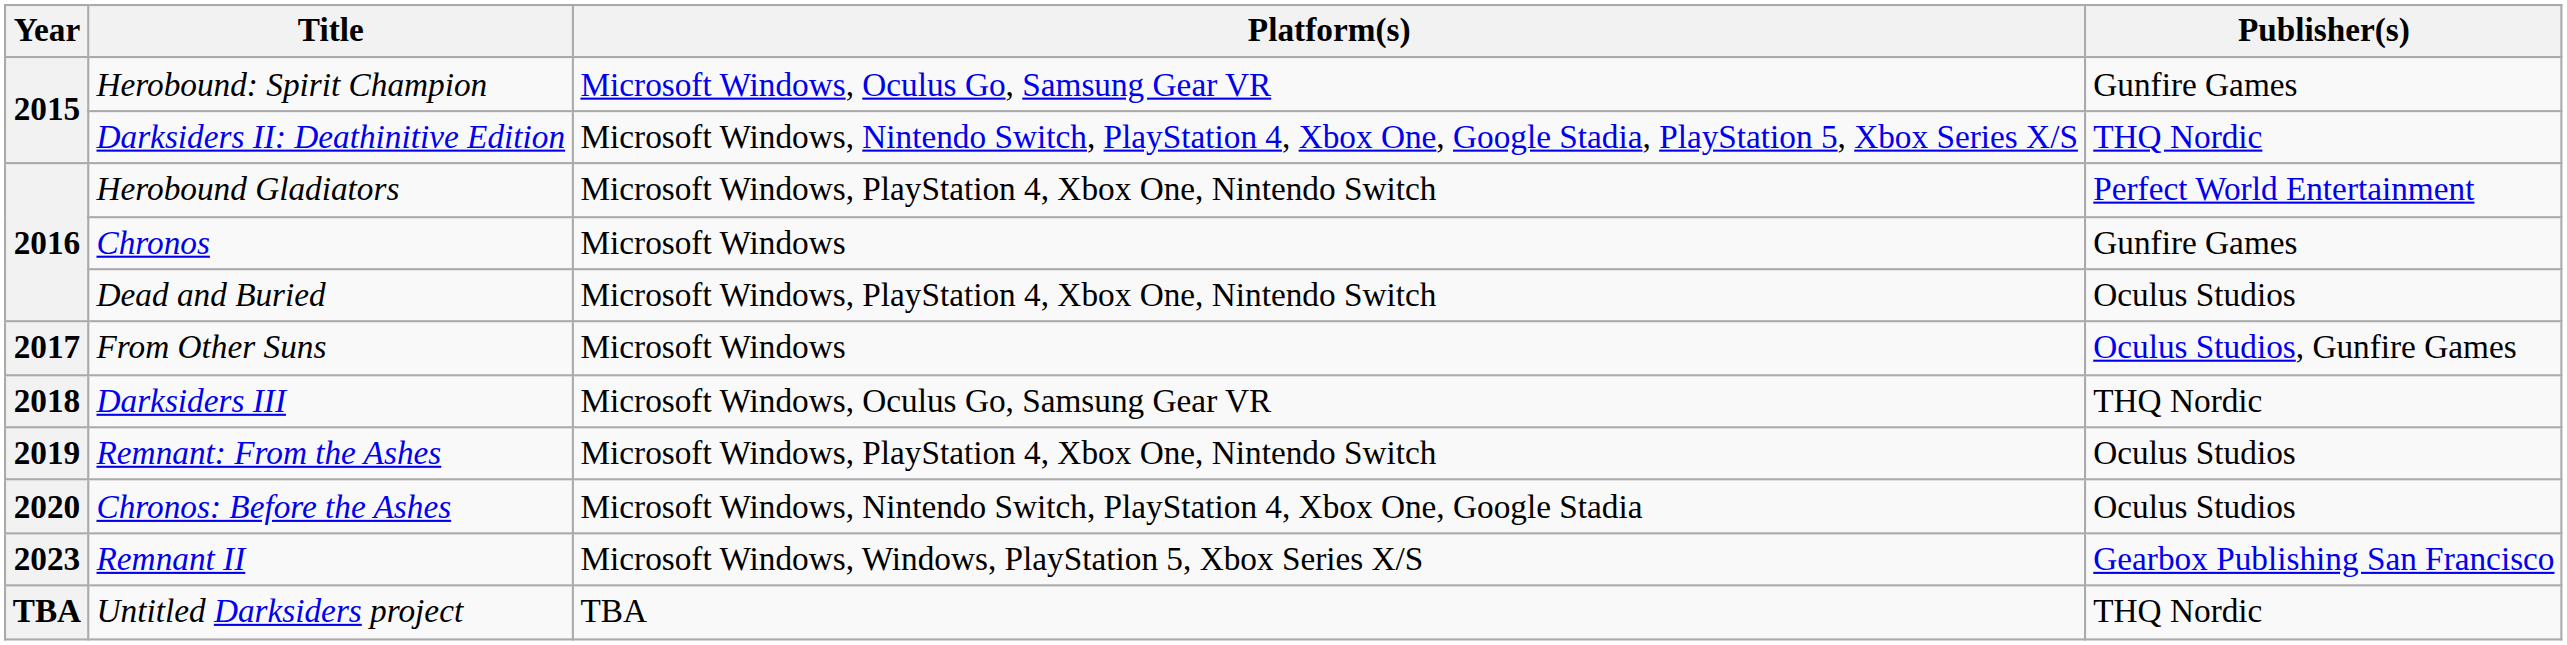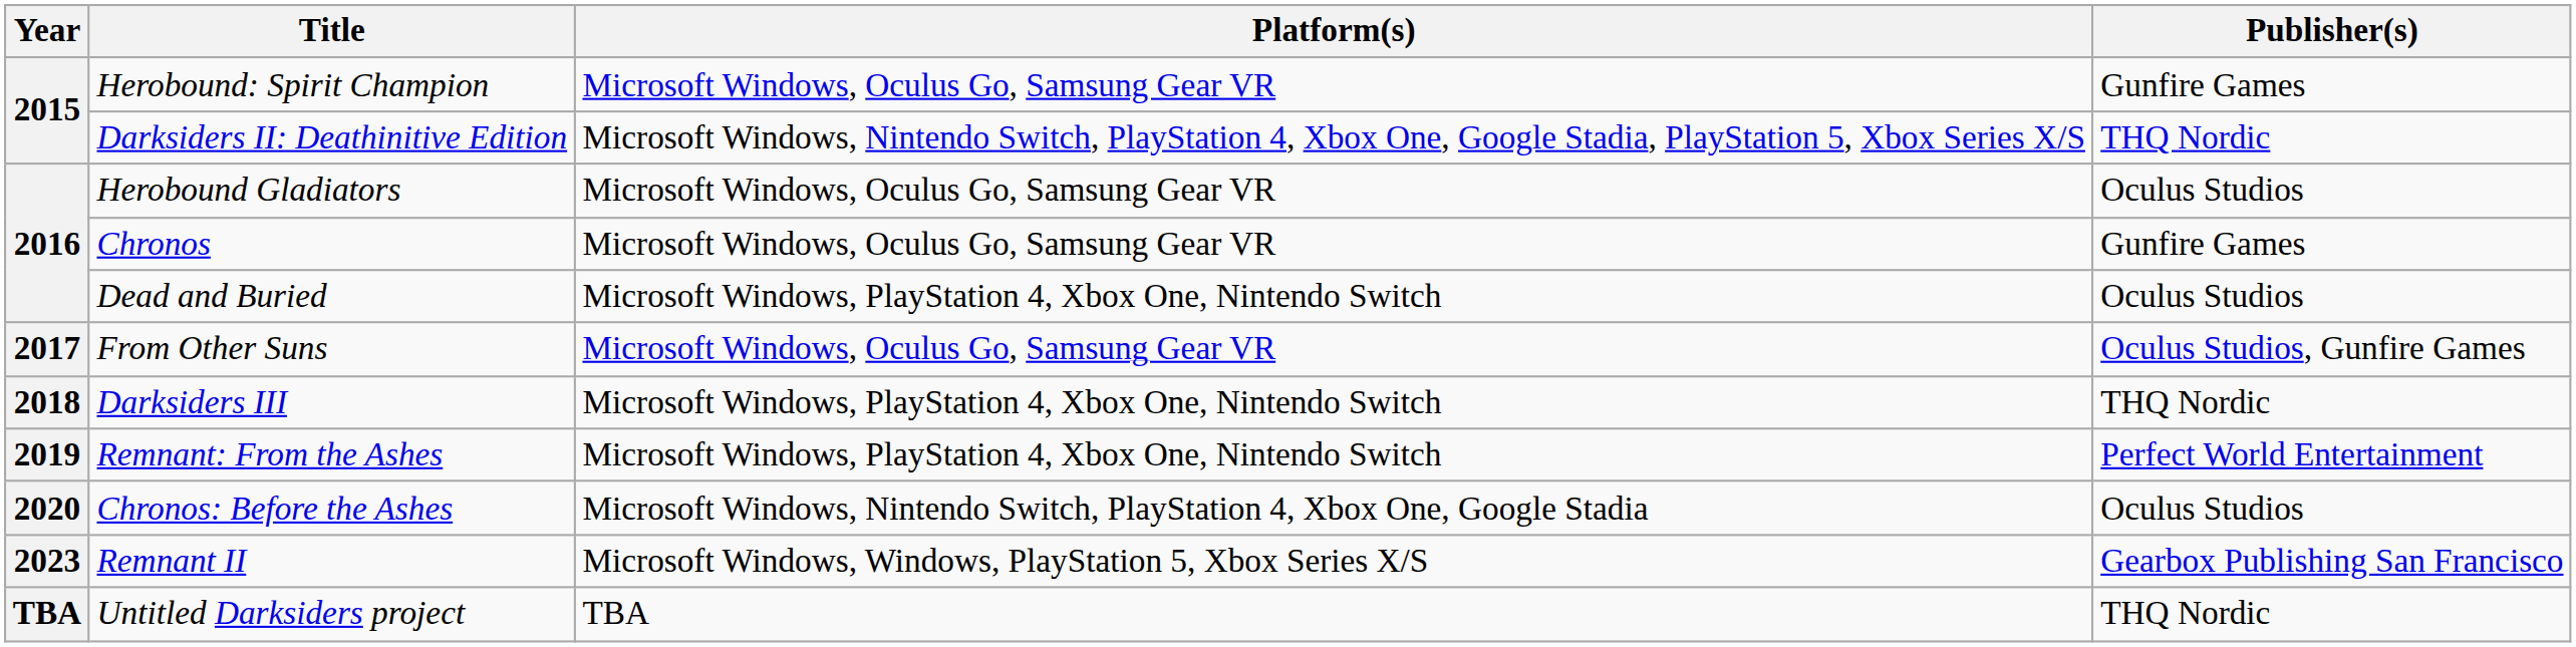Herobound Gladiators | Platform(s): Microsoft Windows, PlayStation 4, Xbox One, Nintendo Switch -> Microsoft Windows, Oculus Go, Samsung Gear VR
Herobound Gladiators | Publisher(s): Perfect World Entertainment -> Oculus Studios
Chronos | Platform(s): Microsoft Windows -> Microsoft Windows, Oculus Go, Samsung Gear VR
From Other Suns | Platform(s): Microsoft Windows -> Microsoft Windows, Oculus Go, Samsung Gear VR
Darksiders III | Platform(s): Microsoft Windows, Oculus Go, Samsung Gear VR -> Microsoft Windows, PlayStation 4, Xbox One, Nintendo Switch
Remnant: From the Ashes | Publisher(s): Oculus Studios -> Perfect World Entertainment
